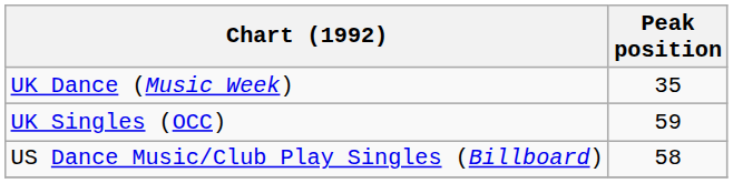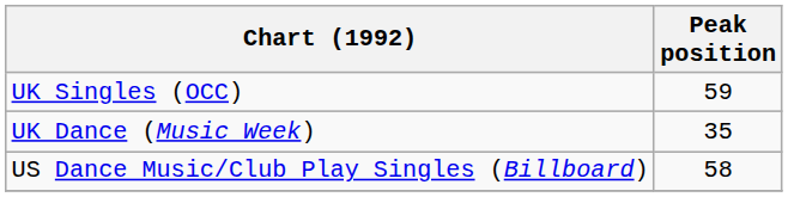rows swapped: UK Singles (OCC) <-> UK Dance (Music Week)
